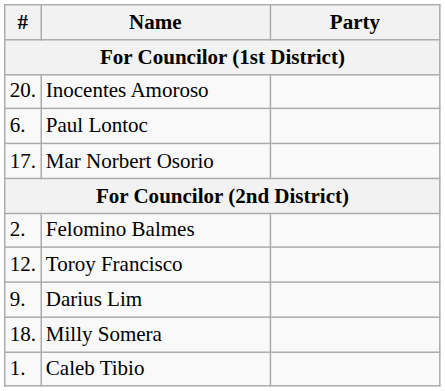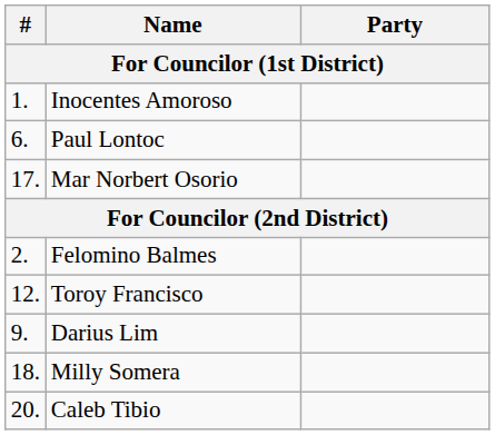Inocentes Amoroso | #: 20. -> 1.
Caleb Tibio | #: 1. -> 20.
